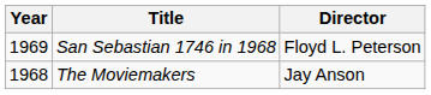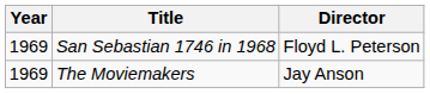The Moviemakers | Year: 1968 -> 1969
